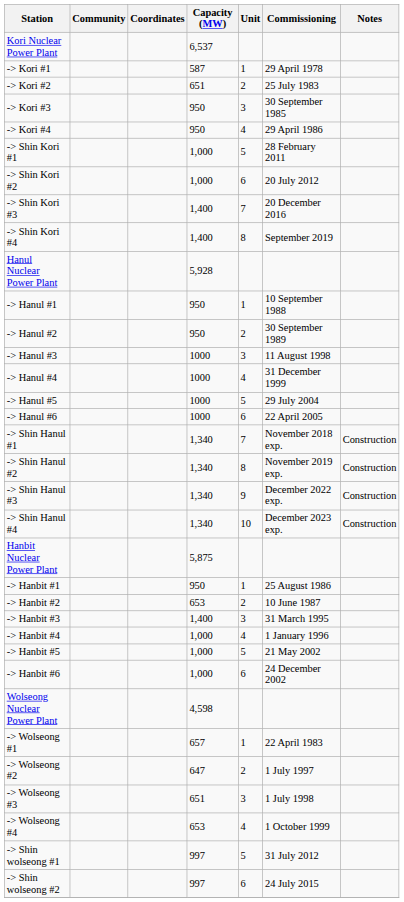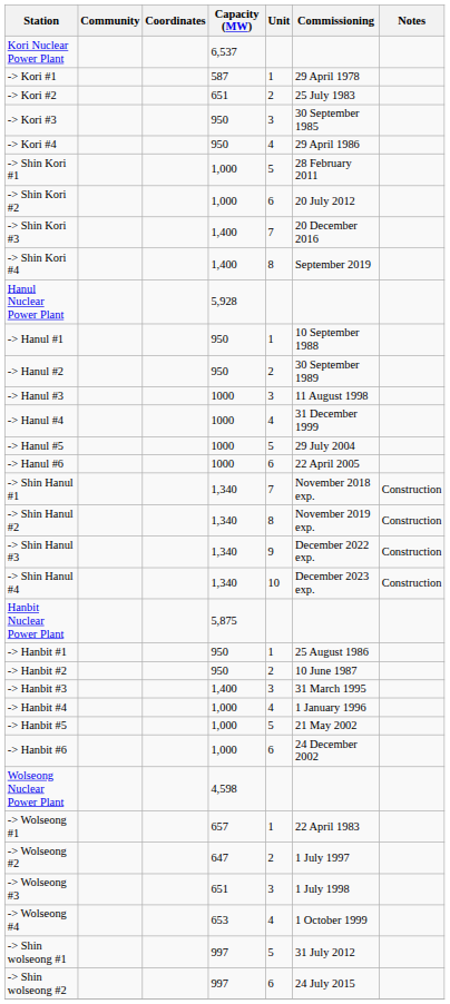-> Hanbit #2 | Capacity (MW): 653 -> 950
